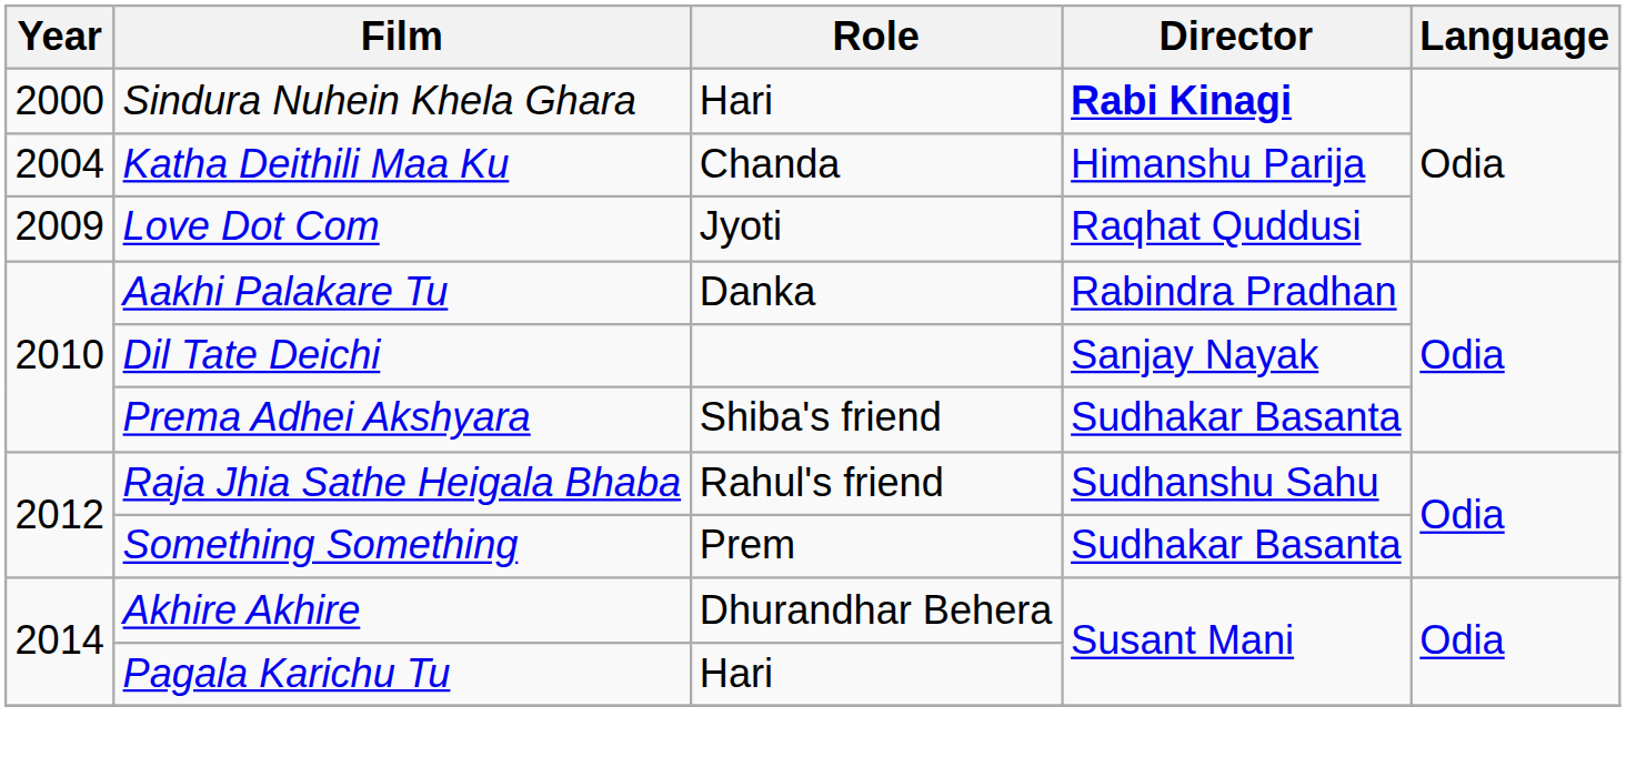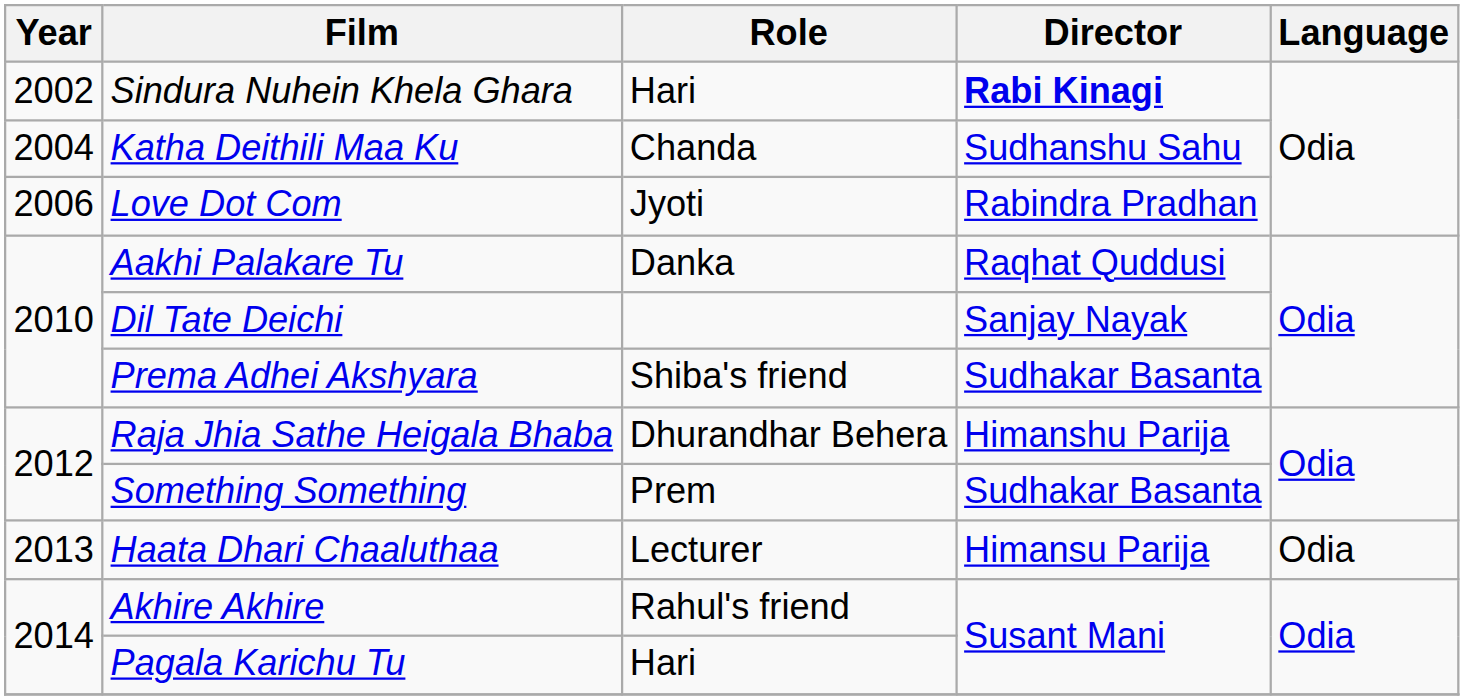Sindura Nuhein Khela Ghara | Year: 2000 -> 2002
Katha Deithili Maa Ku | Director: Himanshu Parija -> Sudhanshu Sahu
Love Dot Com | Year: 2009 -> 2006
Love Dot Com | Director: Raqhat Quddusi -> Rabindra Pradhan
Aakhi Palakare Tu | Director: Rabindra Pradhan -> Raqhat Quddusi
Raja Jhia Sathe Heigala Bhaba | Role: Rahul's friend -> Dhurandhar Behera
Raja Jhia Sathe Heigala Bhaba | Director: Sudhanshu Sahu -> Himanshu Parija
+ row: 2013 | Haata Dhari Chaaluthaa | Lecturer | Himansu Parija | Odia
Akhire Akhire | Role: Dhurandhar Behera -> Rahul's friend
